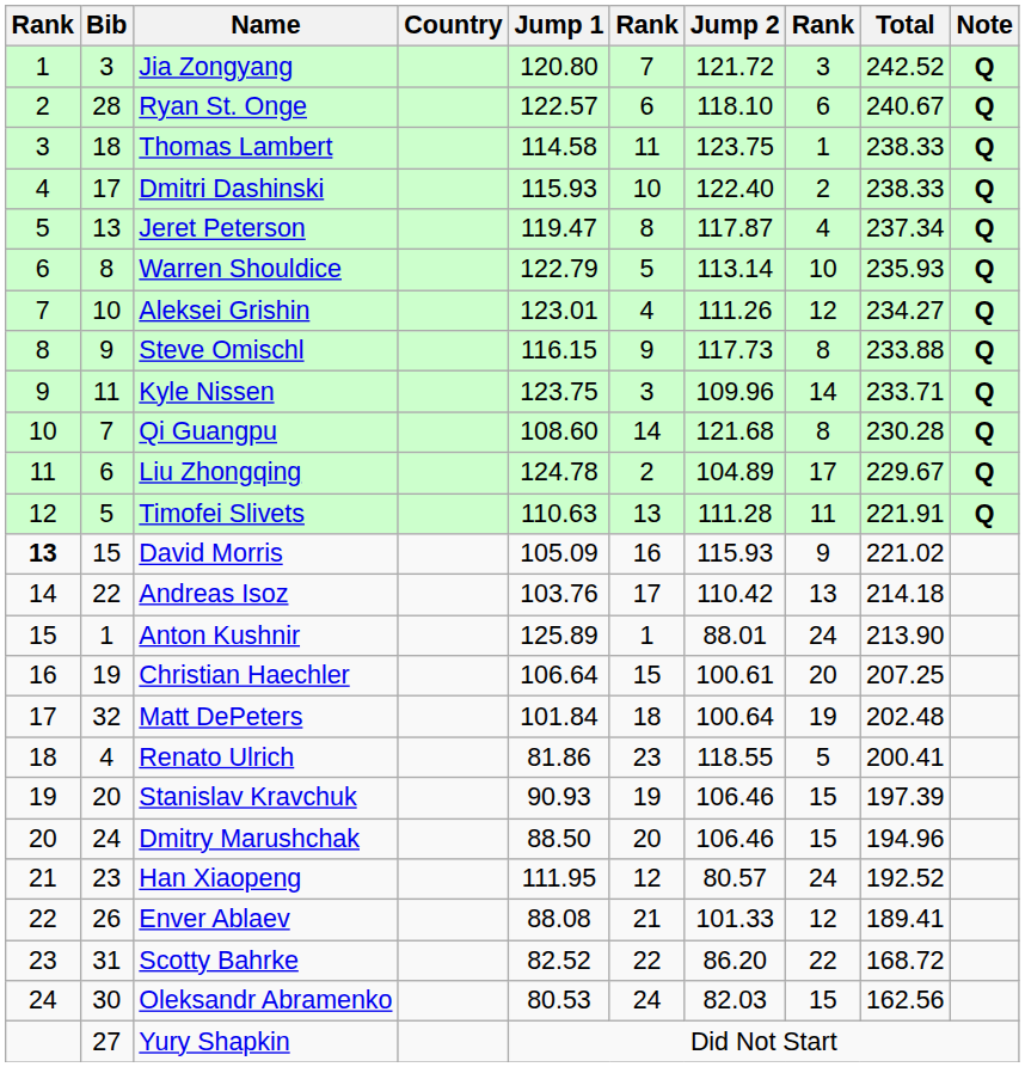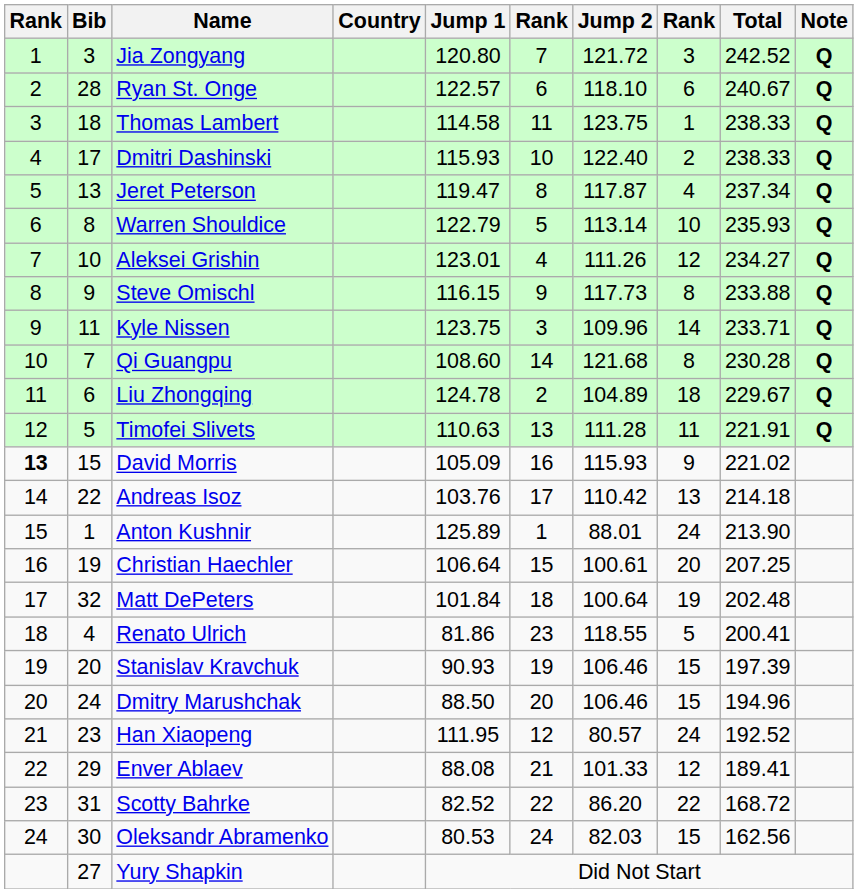Liu Zhongqing | column 8: 17 -> 18
Enver Ablaev | Bib: 26 -> 29
